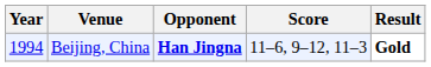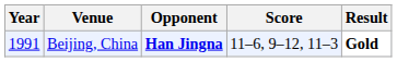Beijing, China | Year: 1994 -> 1991
